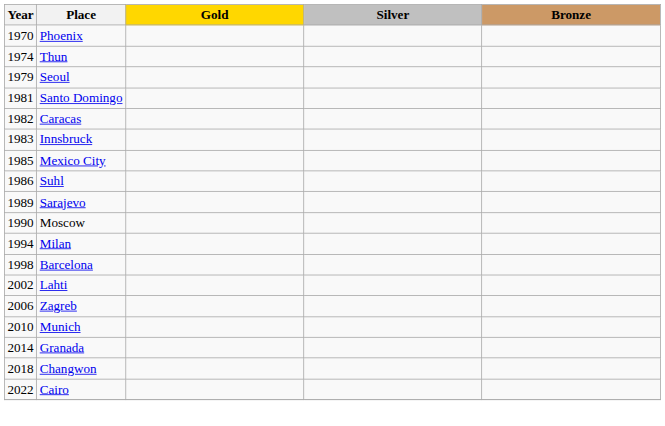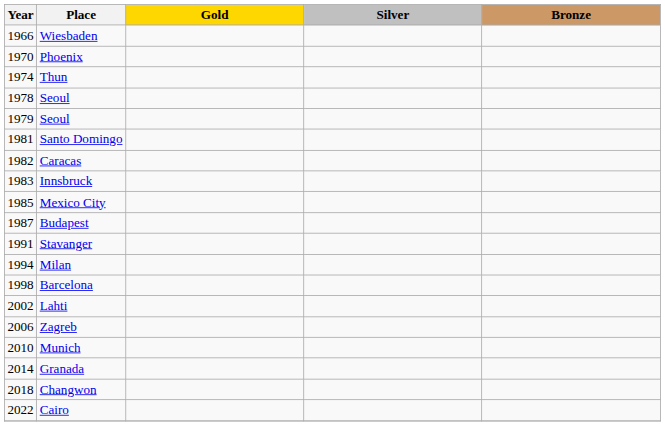+ row: 1966 | Wiesbaden
+ row: 1978 | Seoul
- row: 1986 | Suhl
+ row: 1987 | Budapest
- row: 1989 | Sarajevo
- row: 1990 | Moscow
+ row: 1991 | Stavanger
